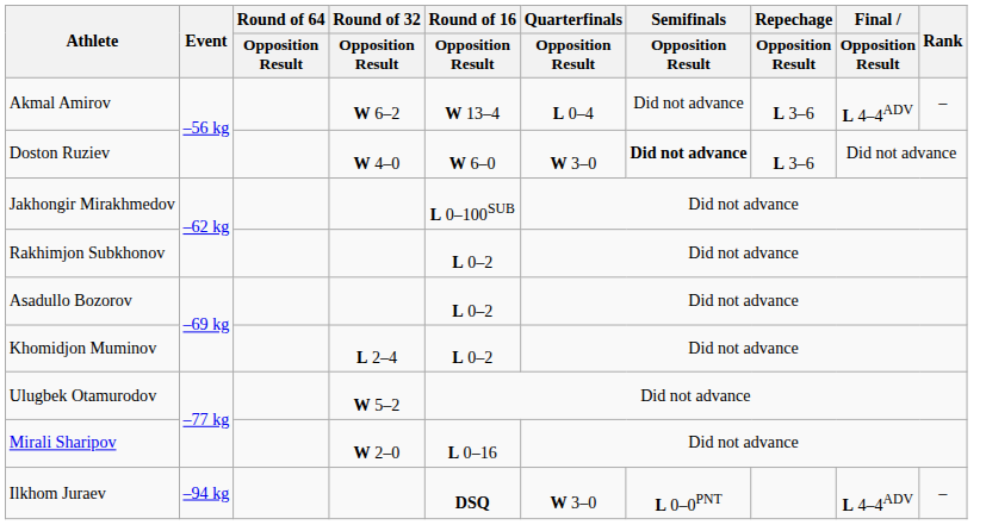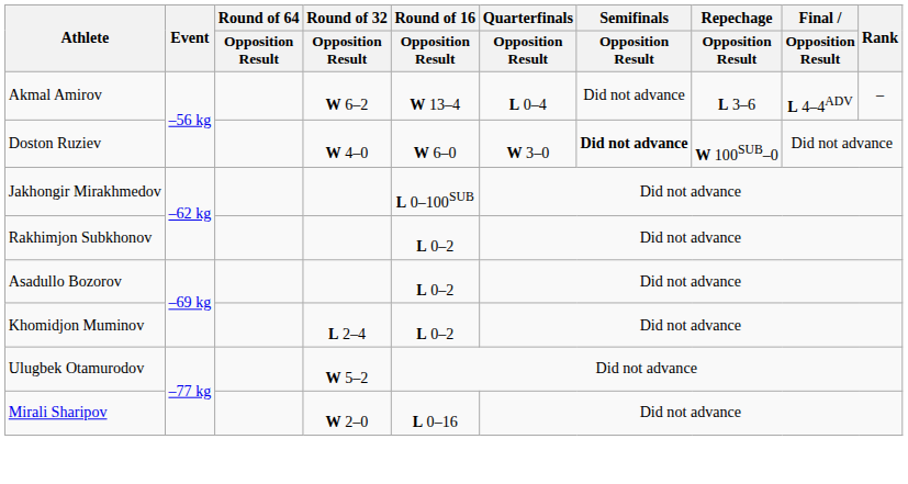Doston Ruziev | Repechage / Opposition Result: L 3–6 -> W 100SUB–0
- row: Ilkhom Juraev | –94 kg | DSQ | W 3–0 | L 0–0PNT | L 4–4ADV | –
